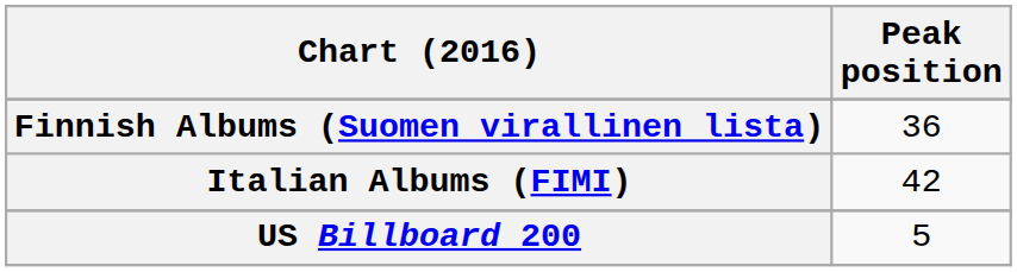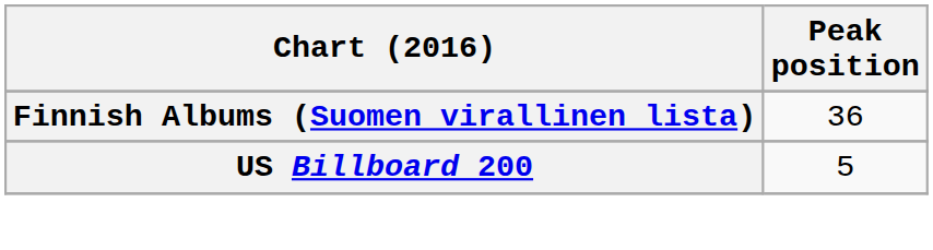- row: Italian Albums (FIMI) | 42
